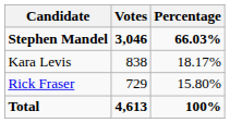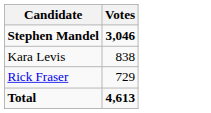- column: Percentage | 66.03% | 18.17% | 15.80% | 100%
